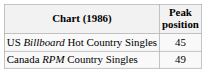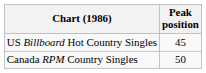Canada RPM Country Singles | Peak position: 49 -> 50
